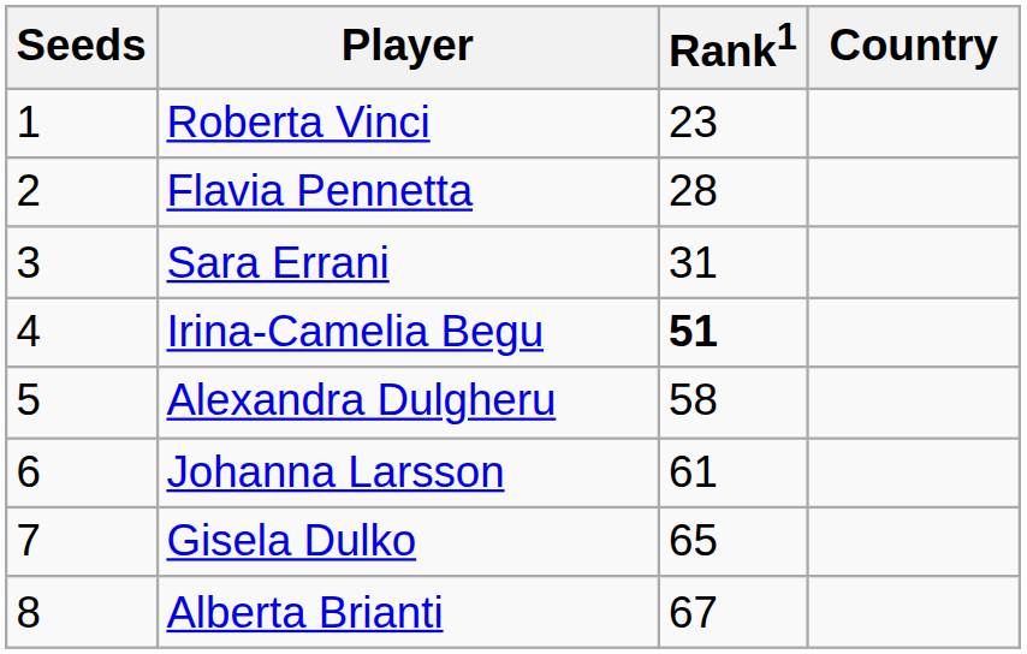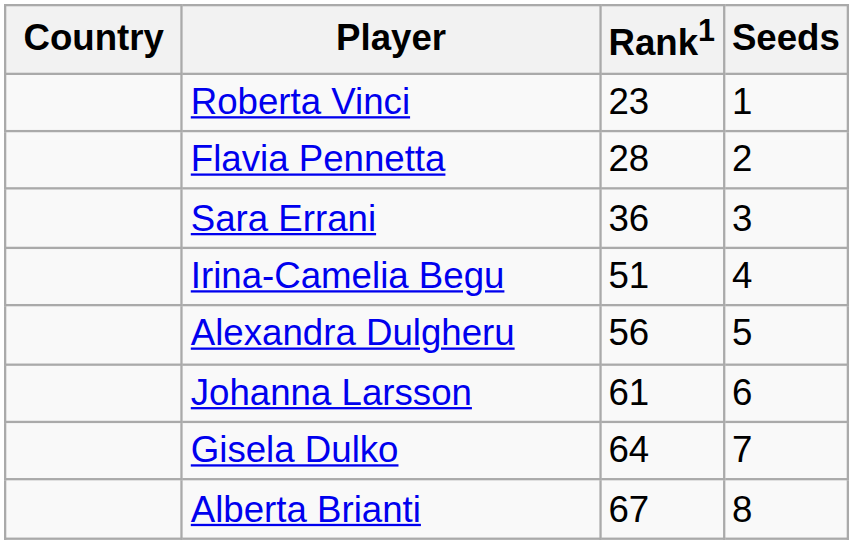columns swapped: Country <-> Seeds
Sara Errani | Rank1: 31 -> 36
Irina-Camelia Begu | Rank1: bold -> normal
Alexandra Dulgheru | Rank1: 58 -> 56
Gisela Dulko | Rank1: 65 -> 64
